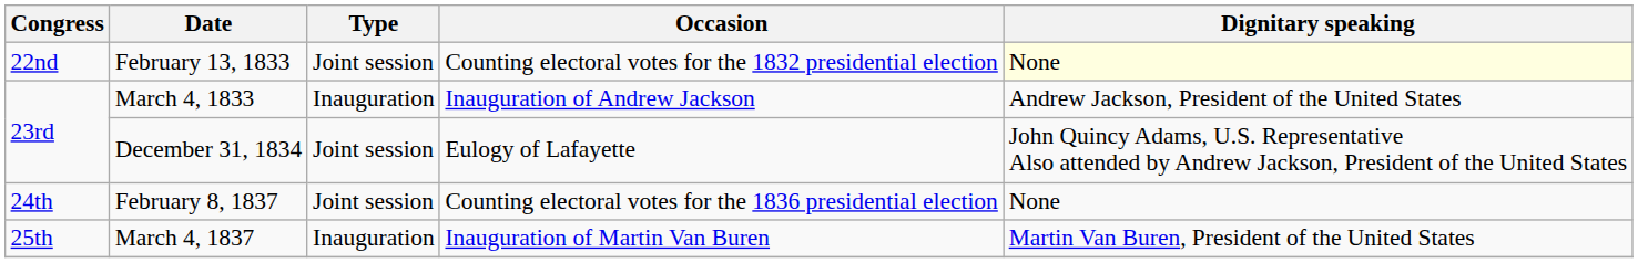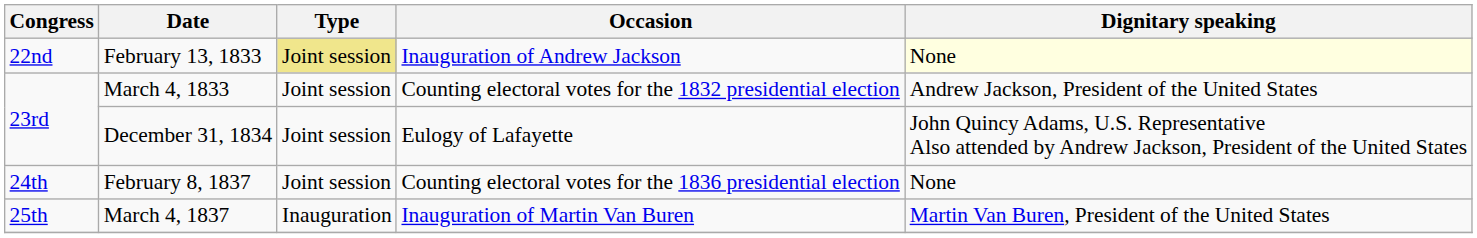February 13, 1833 | Type: no background -> khaki background
February 13, 1833 | Occasion: Counting electoral votes for the 1832 presidential election -> Inauguration of Andrew Jackson
March 4, 1833 | Type: Inauguration -> Joint session
March 4, 1833 | Occasion: Inauguration of Andrew Jackson -> Counting electoral votes for the 1832 presidential election
